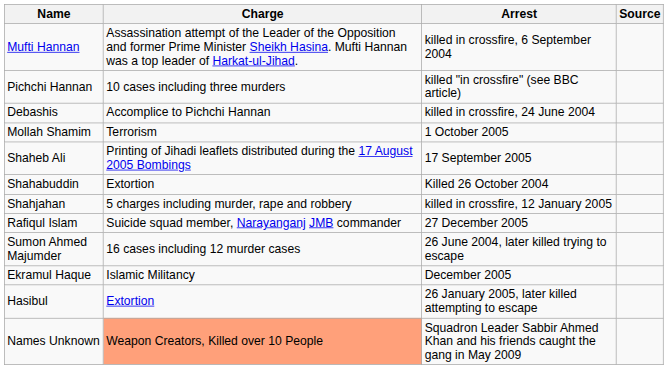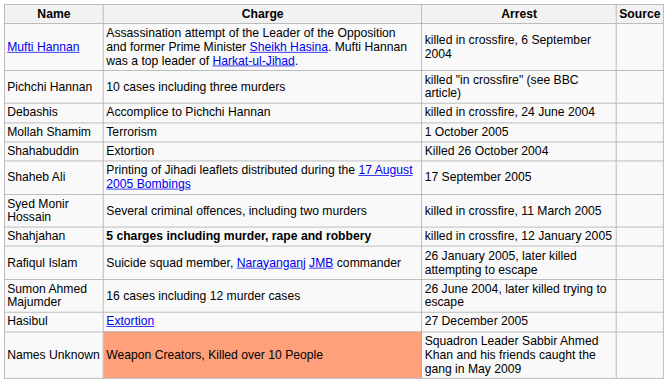rows swapped: Shaheb Ali <-> Shahabuddin
+ row: Syed Monir Hossain | Several criminal offences, including two murders | killed in crossfire, 11 March 2005
Shahjahan | Charge: normal -> bold
Rafiqul Islam | Arrest: 27 December 2005 -> 26 January 2005, later killed attempting to escape
- row: Ekramul Haque | Islamic Militancy | December 2005
Hasibul | Arrest: 26 January 2005, later killed attempting to escape -> 27 December 2005
